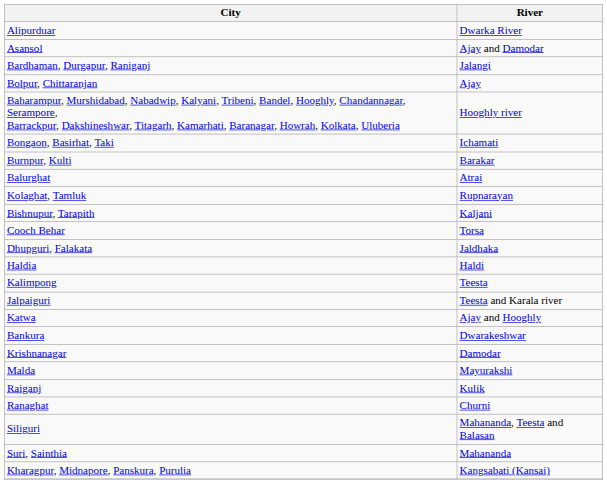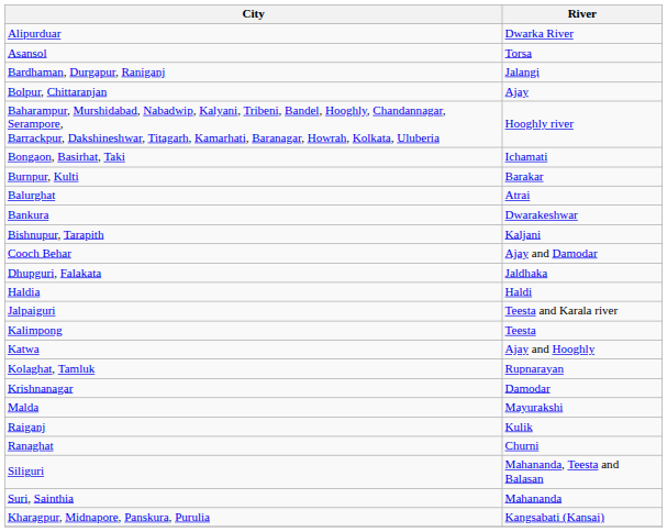Asansol | River: Ajay and Damodar -> Torsa
rows swapped: Bankura <-> Kolaghat, Tamluk
Cooch Behar | River: Torsa -> Ajay and Damodar
rows swapped: Jalpaiguri <-> Kalimpong
